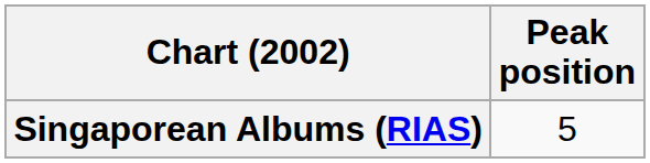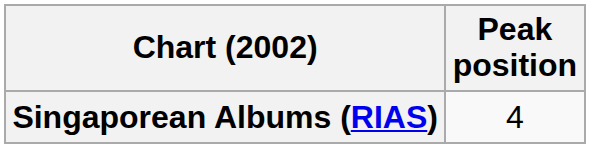Singaporean Albums (RIAS) | Peak position: 5 -> 4
